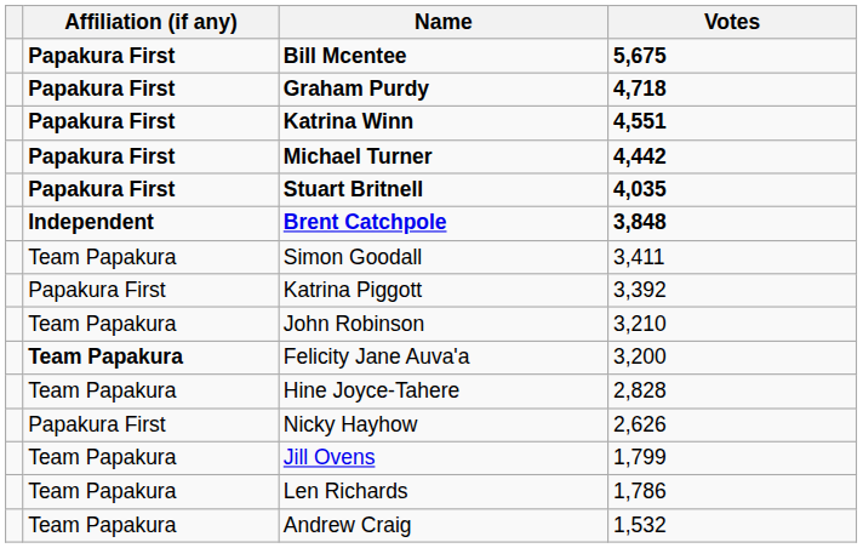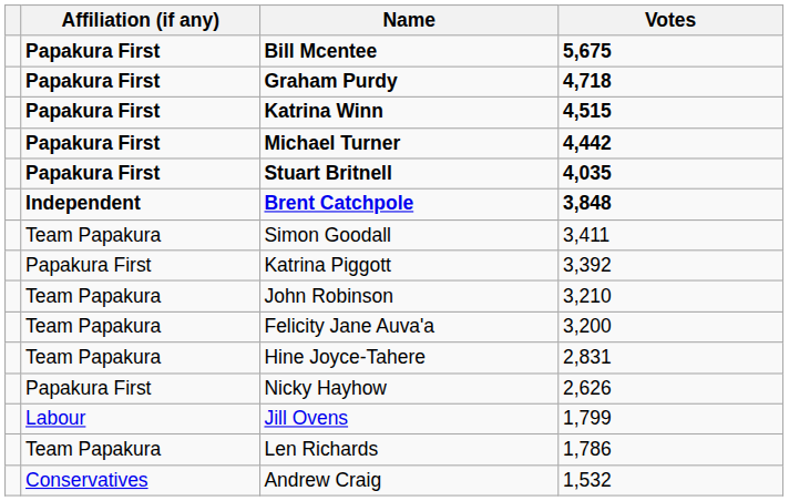Katrina Winn | Votes: 4,551 -> 4,515
Felicity Jane Auva'a | Affiliation (if any): bold -> normal
Hine Joyce-Tahere | Votes: 2,828 -> 2,831
Jill Ovens | Affiliation (if any): Team Papakura -> Labour
Andrew Craig | Affiliation (if any): Team Papakura -> Conservatives
